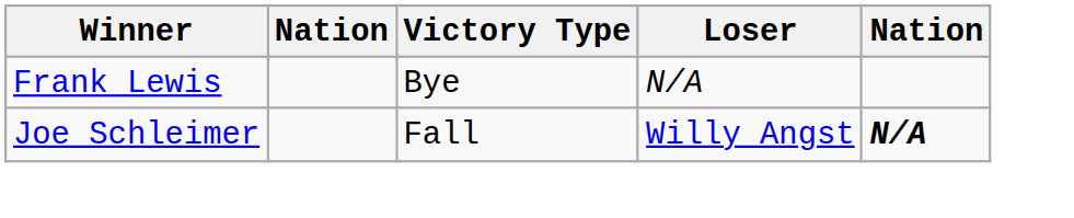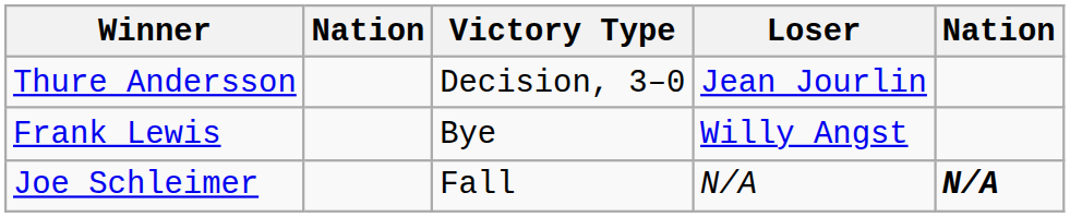+ row: Thure Andersson | Decision, 3–0 | Jean Jourlin
Frank Lewis | Loser: N/A -> Willy Angst
Joe Schleimer | Loser: Willy Angst -> N/A
